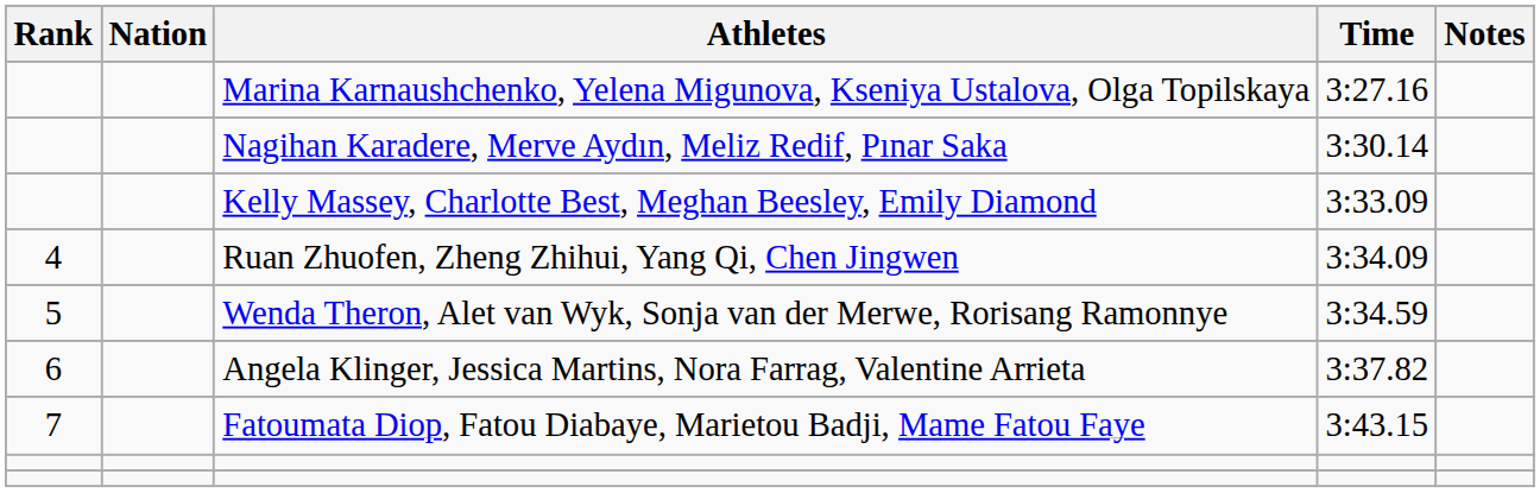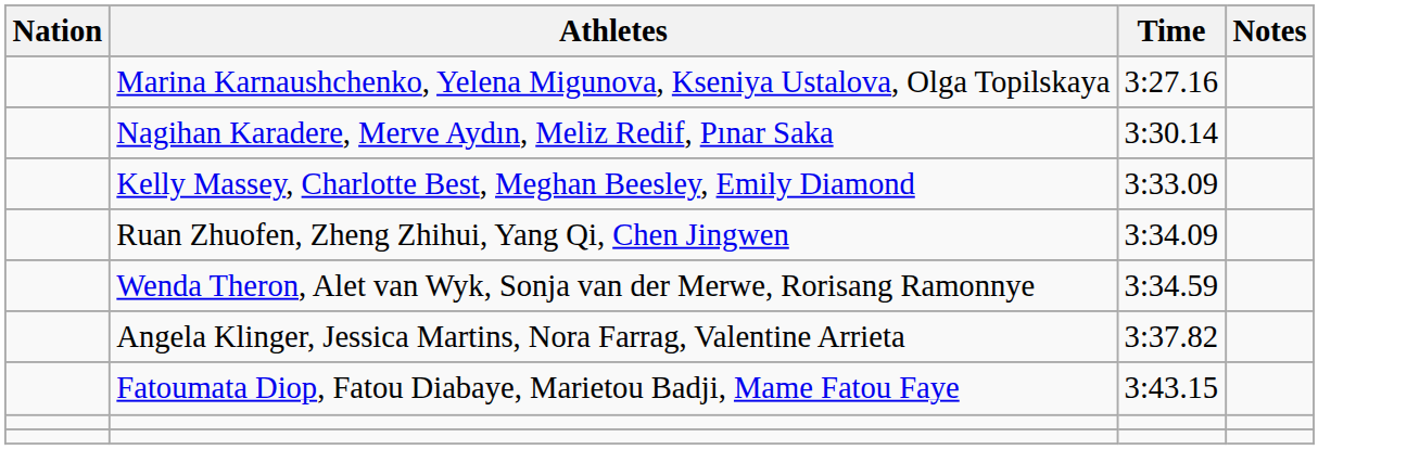- column: Rank | 4 | 5 | 6 | 7
